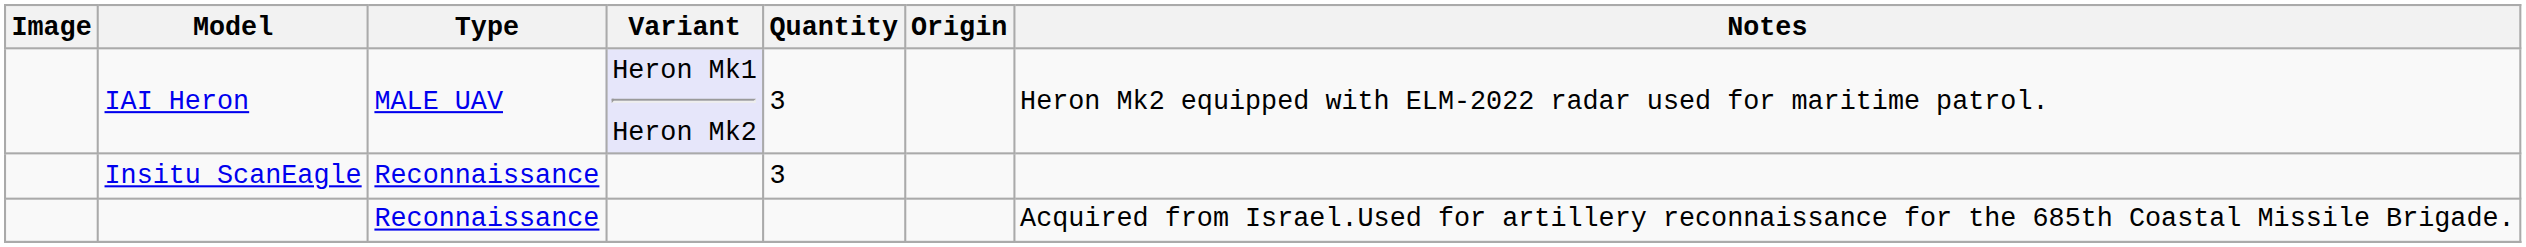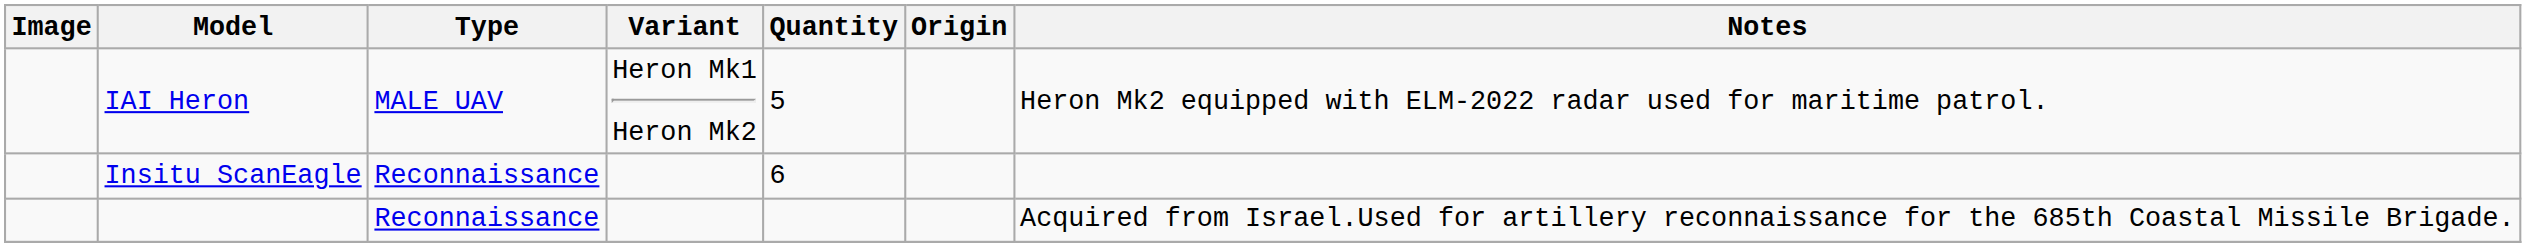IAI Heron | Variant: lavender background -> no background
IAI Heron | Quantity: 3 -> 5
Insitu ScanEagle | Quantity: 3 -> 6
